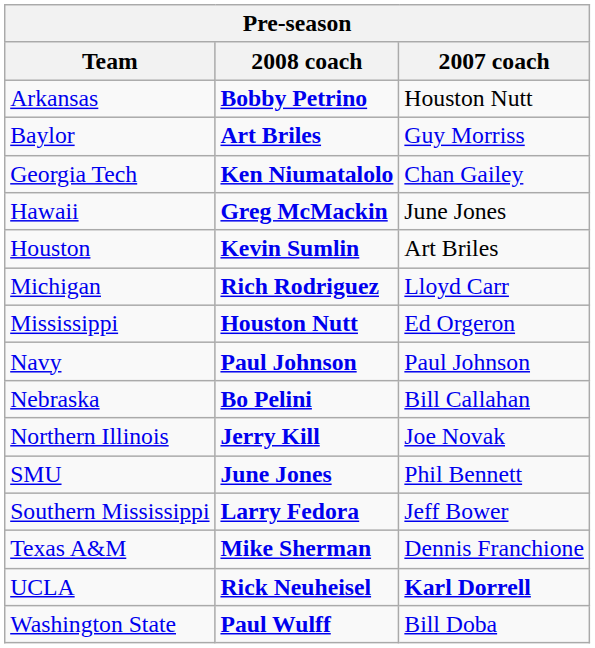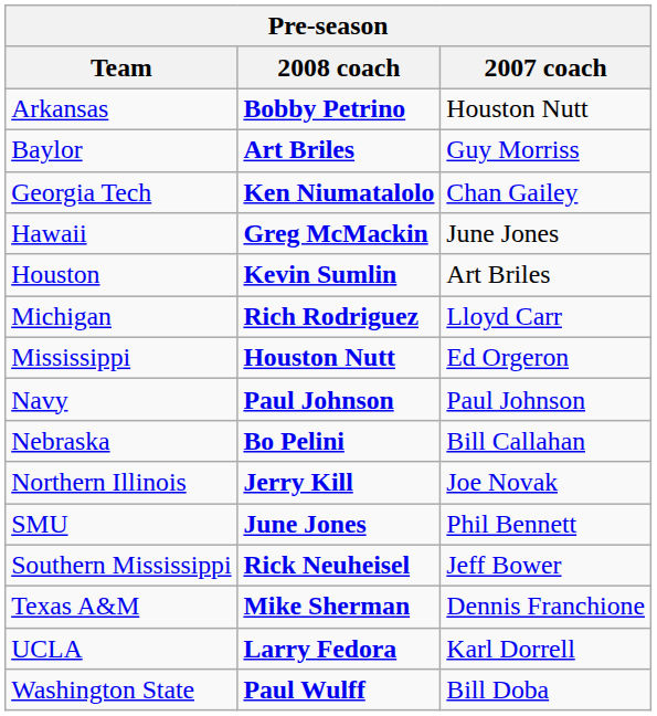Southern Mississippi | 2008 coach: Larry Fedora -> Rick Neuheisel
UCLA | 2008 coach: Rick Neuheisel -> Larry Fedora
UCLA | 2007 coach: bold -> normal
